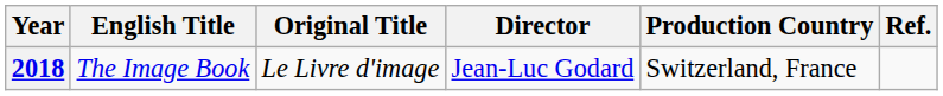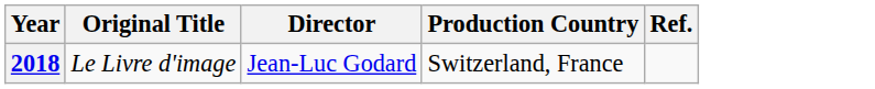- column: English Title | The Image Book
